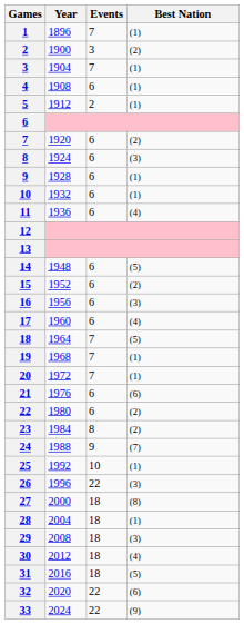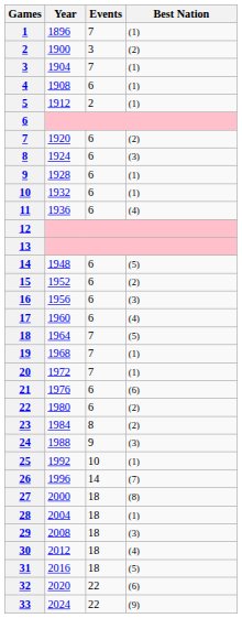24 | Best Nation: (7) -> (3)
26 | Events: 22 -> 14
26 | Best Nation: (3) -> (7)
